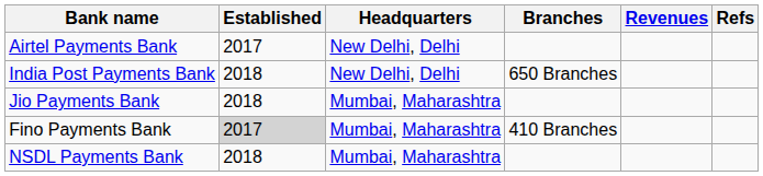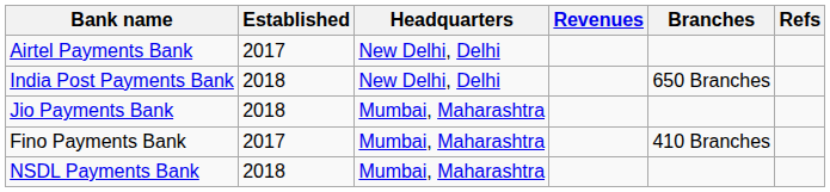columns swapped: Branches <-> Revenues
Fino Payments Bank | Established: lightgrey background -> no background
